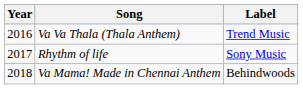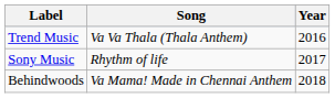columns swapped: Year <-> Label
